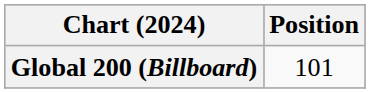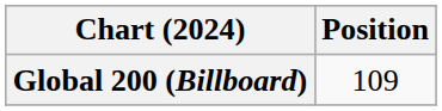Global 200 (Billboard) | Position: 101 -> 109
